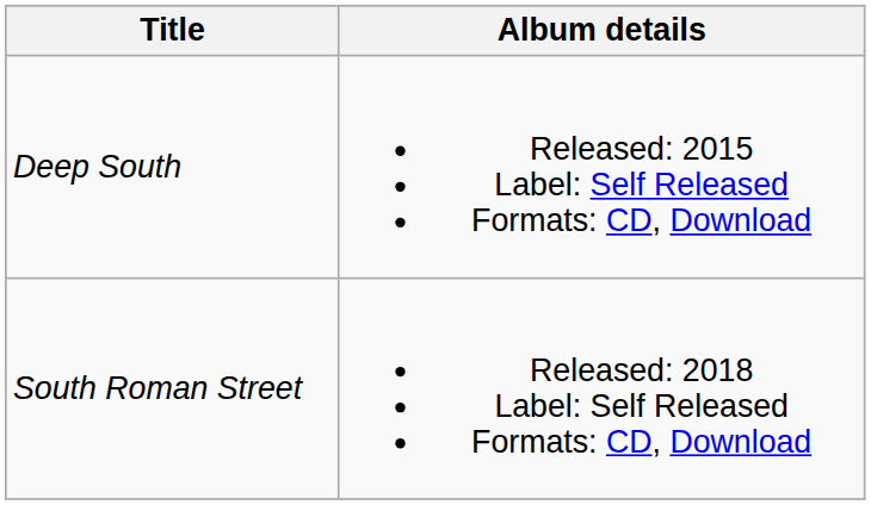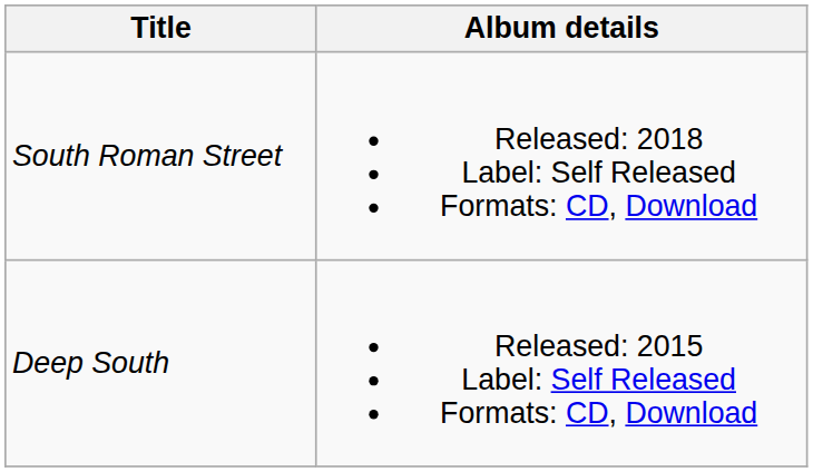rows swapped: Deep South <-> South Roman Street
